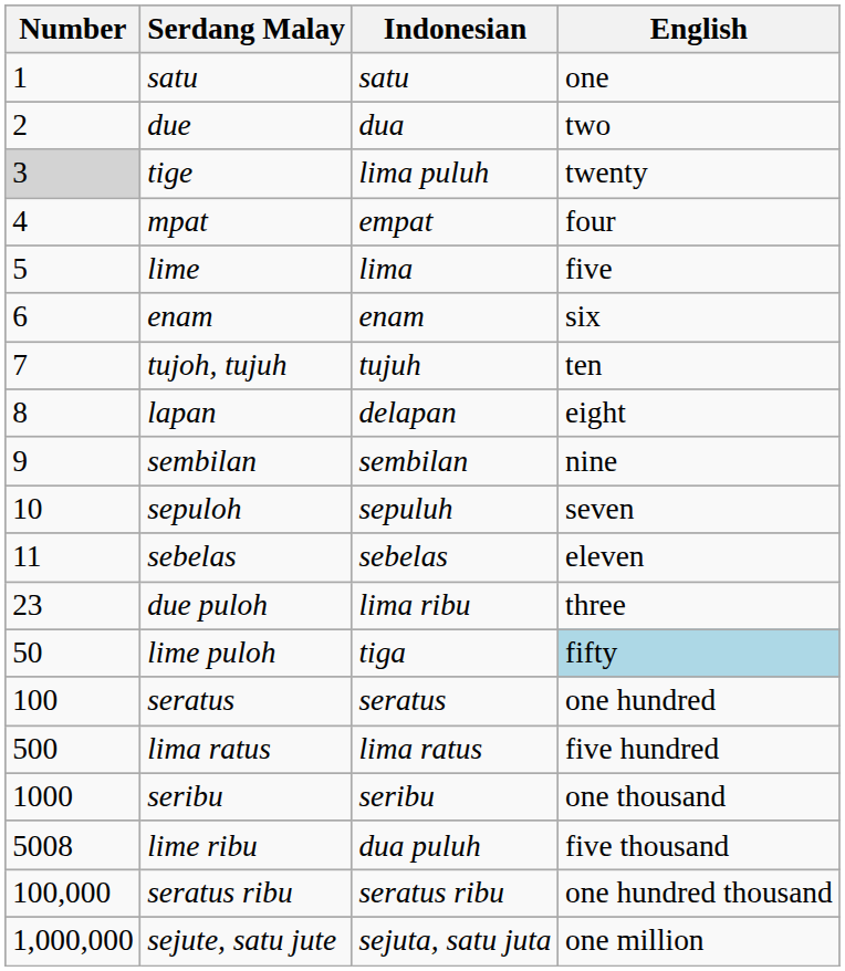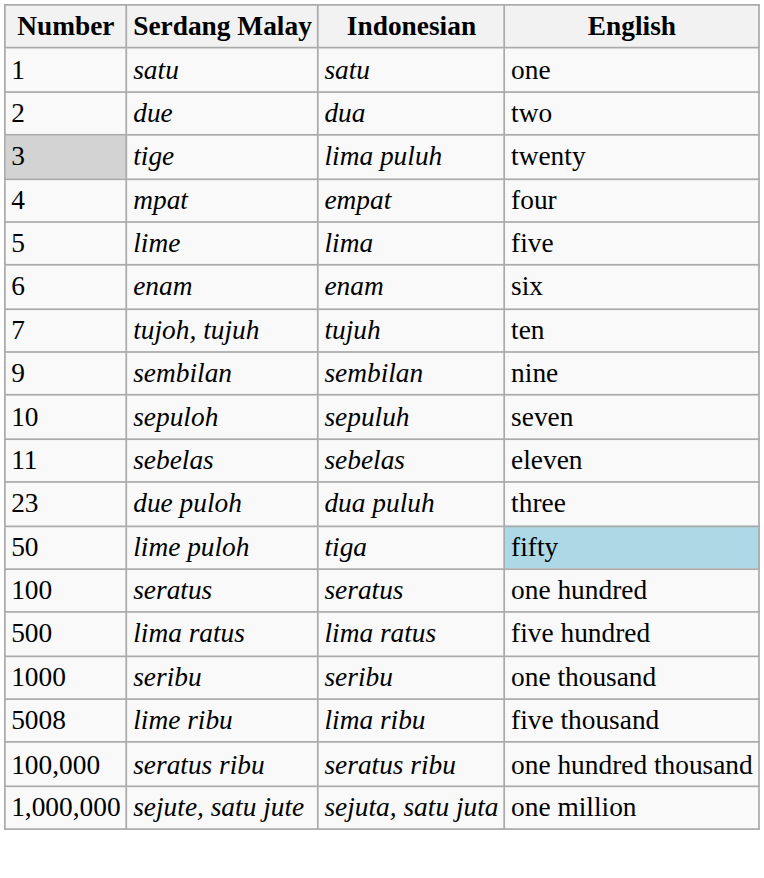- row: 8 | lapan | delapan | eight
due puloh | Indonesian: lima ribu -> dua puluh
lime ribu | Indonesian: dua puluh -> lima ribu
